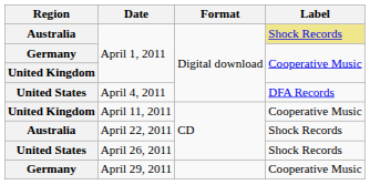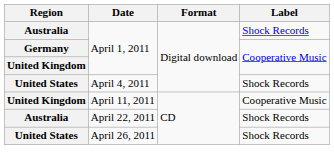Australia / April 1, 2011 | Label: khaki background -> no background
April 4, 2011 | Label: DFA Records -> Shock Records
- row: Germany | April 29, 2011 | Cooperative Music
